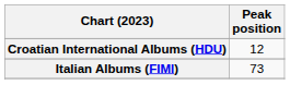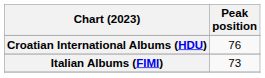Croatian International Albums (HDU) | Peak position: 12 -> 76
